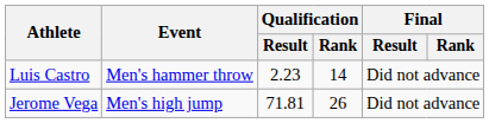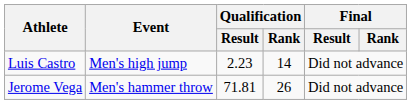Luis Castro | Event: Men's hammer throw -> Men's high jump
Jerome Vega | Event: Men's high jump -> Men's hammer throw
